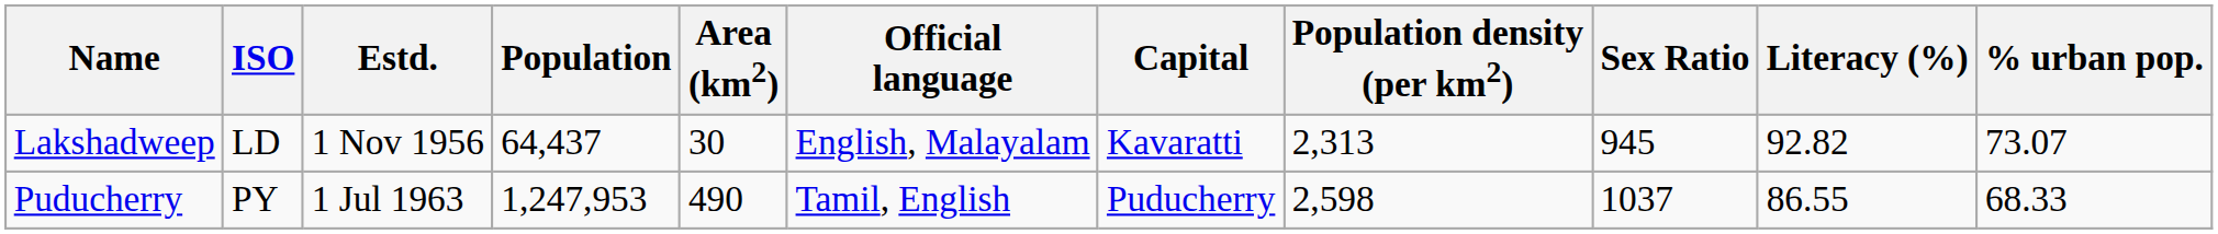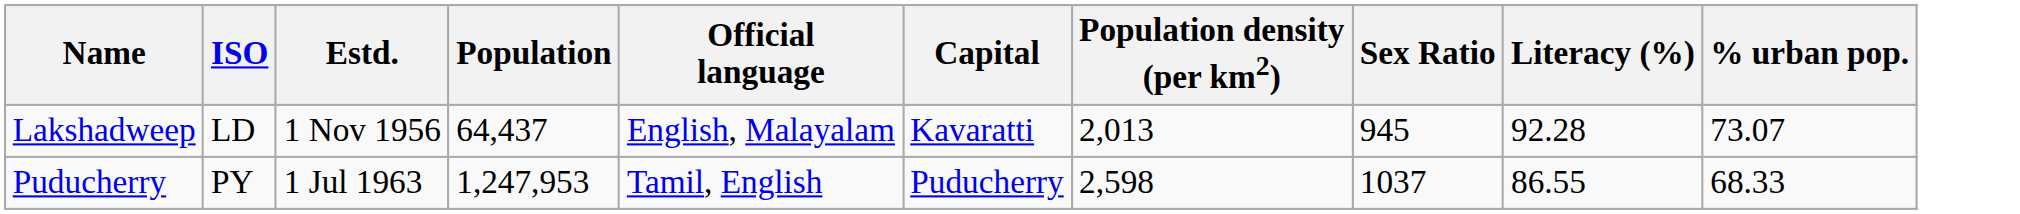- column: Area (km2) | 30 | 490
Lakshadweep | Population density (per km2): 2,313 -> 2,013
Lakshadweep | Literacy (%): 92.82 -> 92.28
